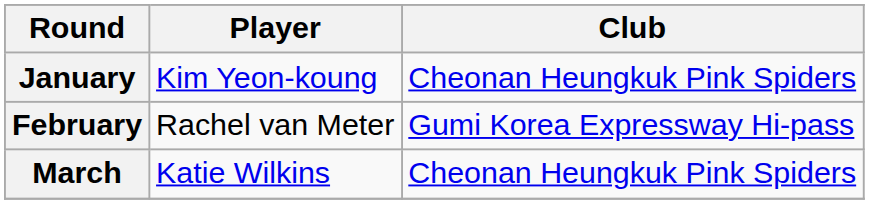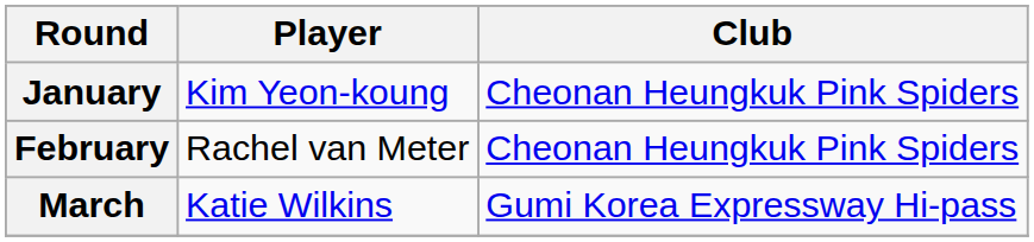February | Club: Gumi Korea Expressway Hi-pass -> Cheonan Heungkuk Pink Spiders
March | Club: Cheonan Heungkuk Pink Spiders -> Gumi Korea Expressway Hi-pass
